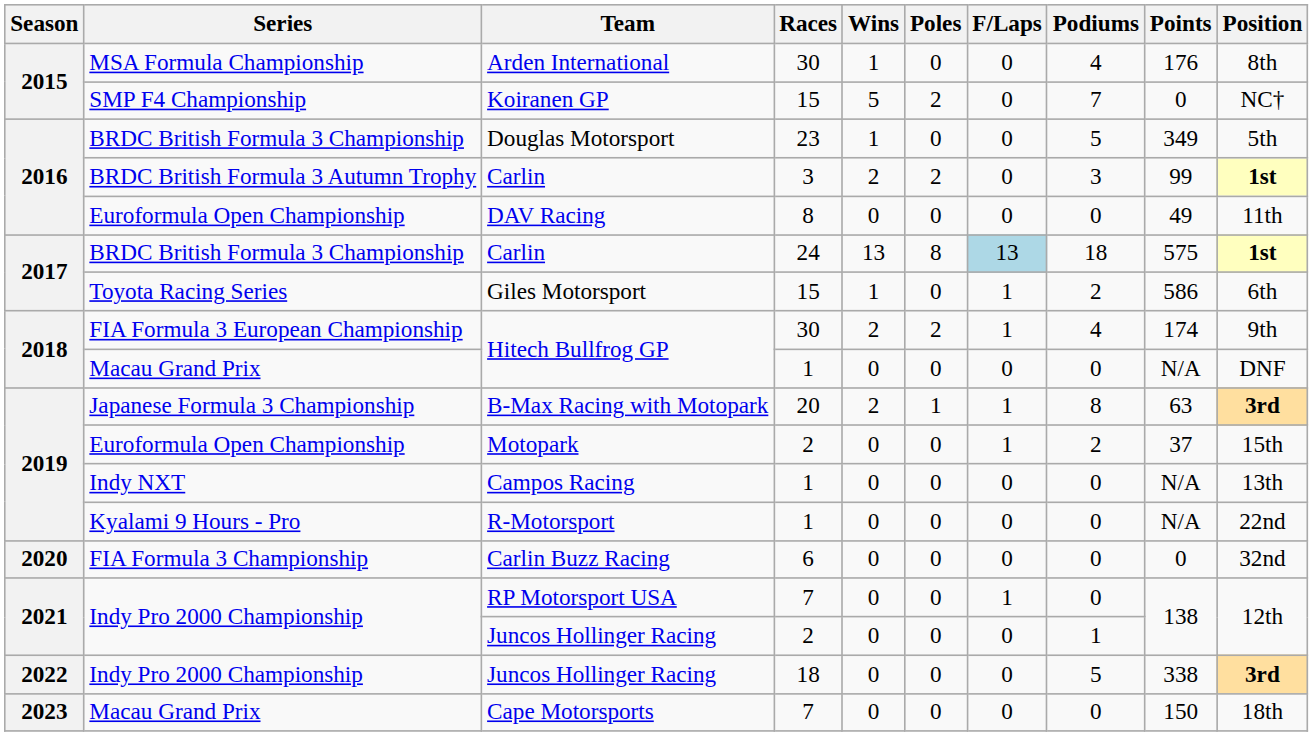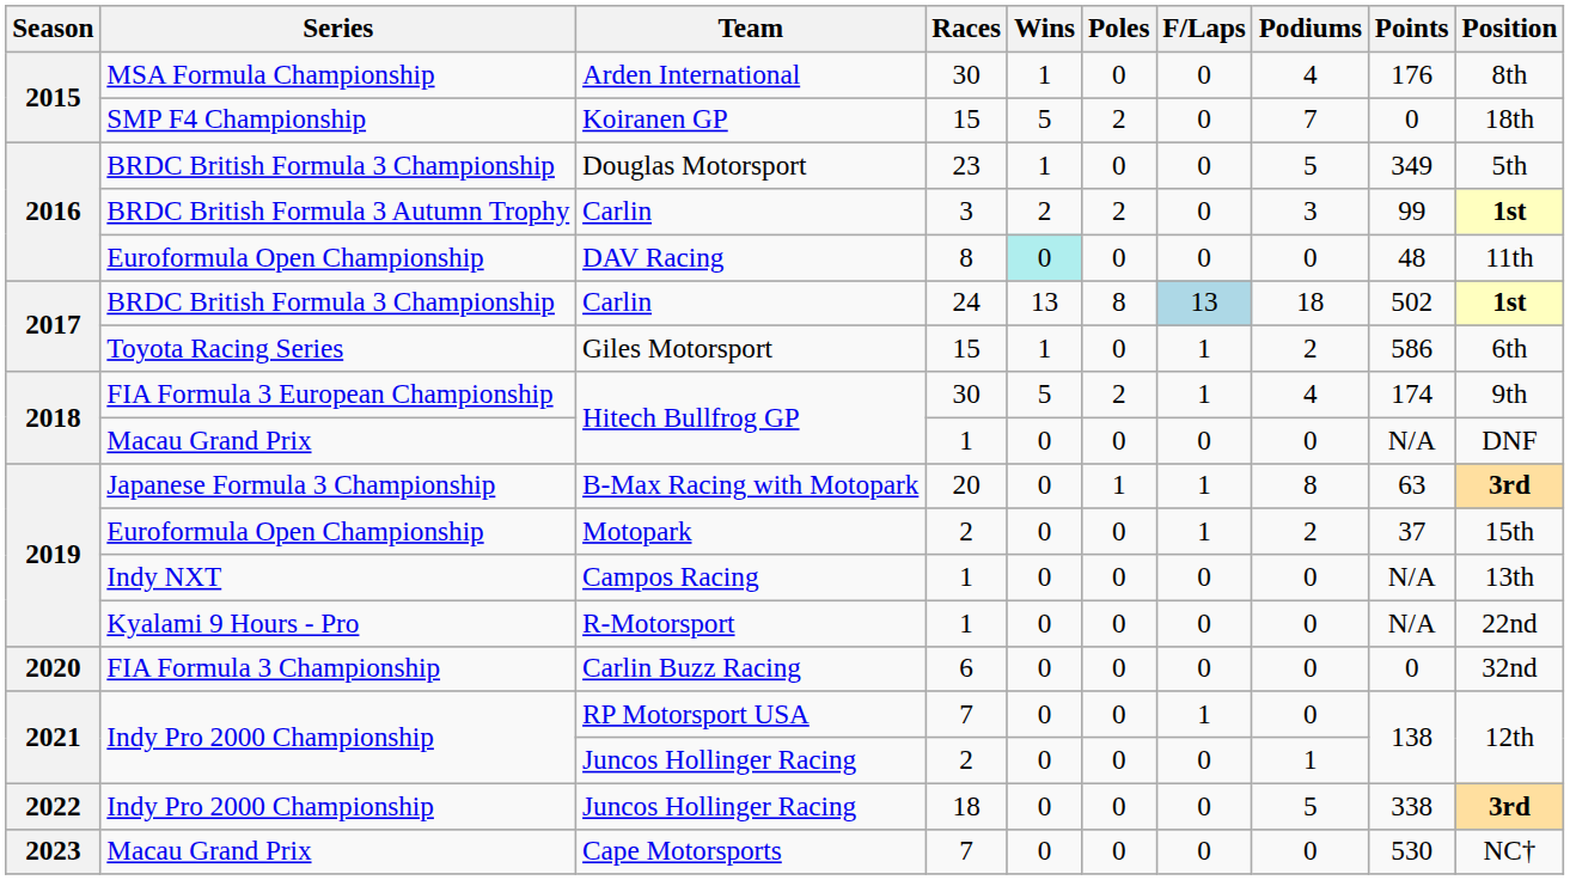Koiranen GP | Position: NC† -> 18th
DAV Racing | Wins: no background -> paleturquoise background
DAV Racing | Points: 49 -> 48
Carlin / 24 | Points: 575 -> 502
Hitech Bullfrog GP / 30 | Wins: 2 -> 5
B-Max Racing with Motopark | Wins: 2 -> 0
Cape Motorsports | Points: 150 -> 530
Cape Motorsports | Position: 18th -> NC†
